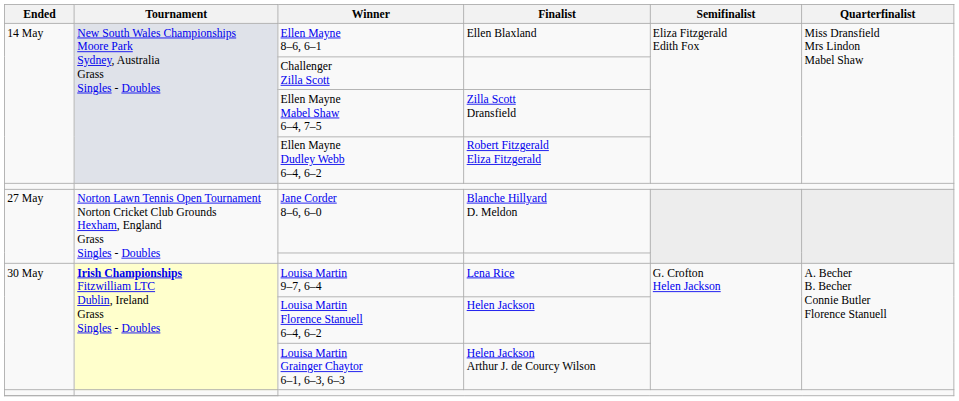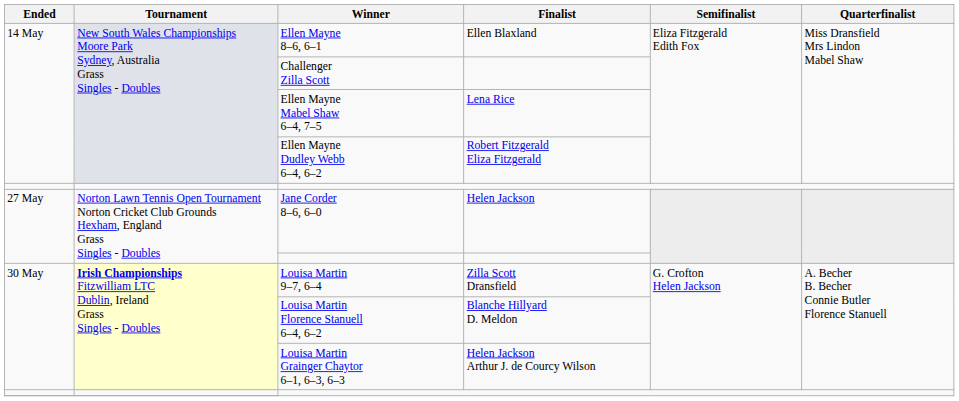Ellen Mayne Mabel Shaw 6–4, 7–5 | Finalist: Zilla Scott Dransfield -> Lena Rice
Jane Corder 8–6, 6–0 | Finalist: Blanche Hillyard D. Meldon -> Helen Jackson
Louisa Martin 9–7, 6–4 | Finalist: Lena Rice -> Zilla Scott Dransfield
Louisa Martin Florence Stanuell 6–4, 6–2 | Finalist: Helen Jackson -> Blanche Hillyard D. Meldon
